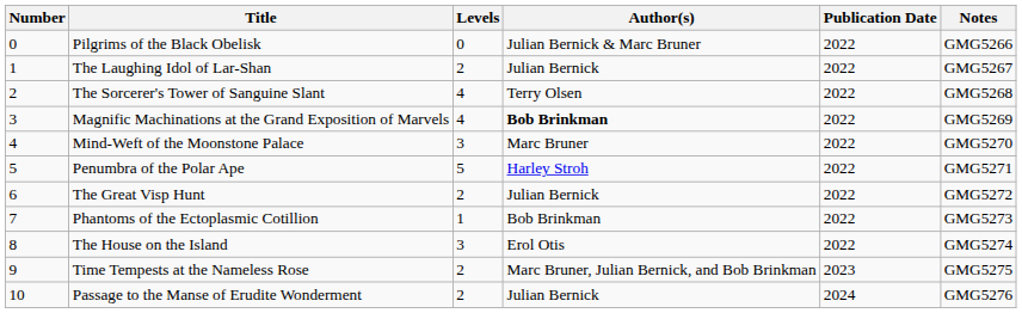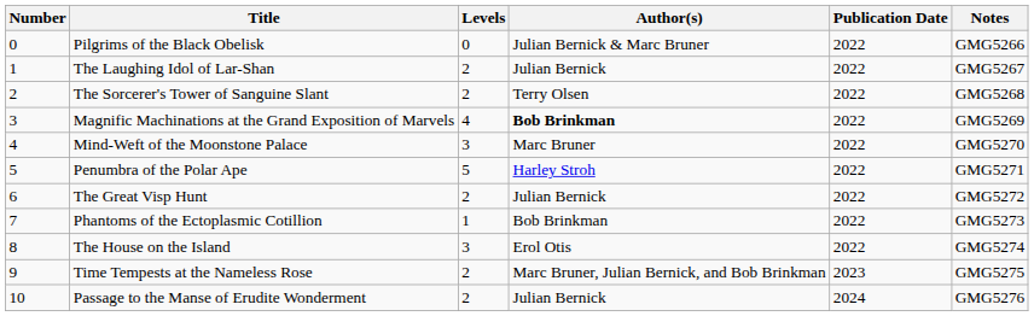The Sorcerer's Tower of Sanguine Slant | Levels: 4 -> 2
